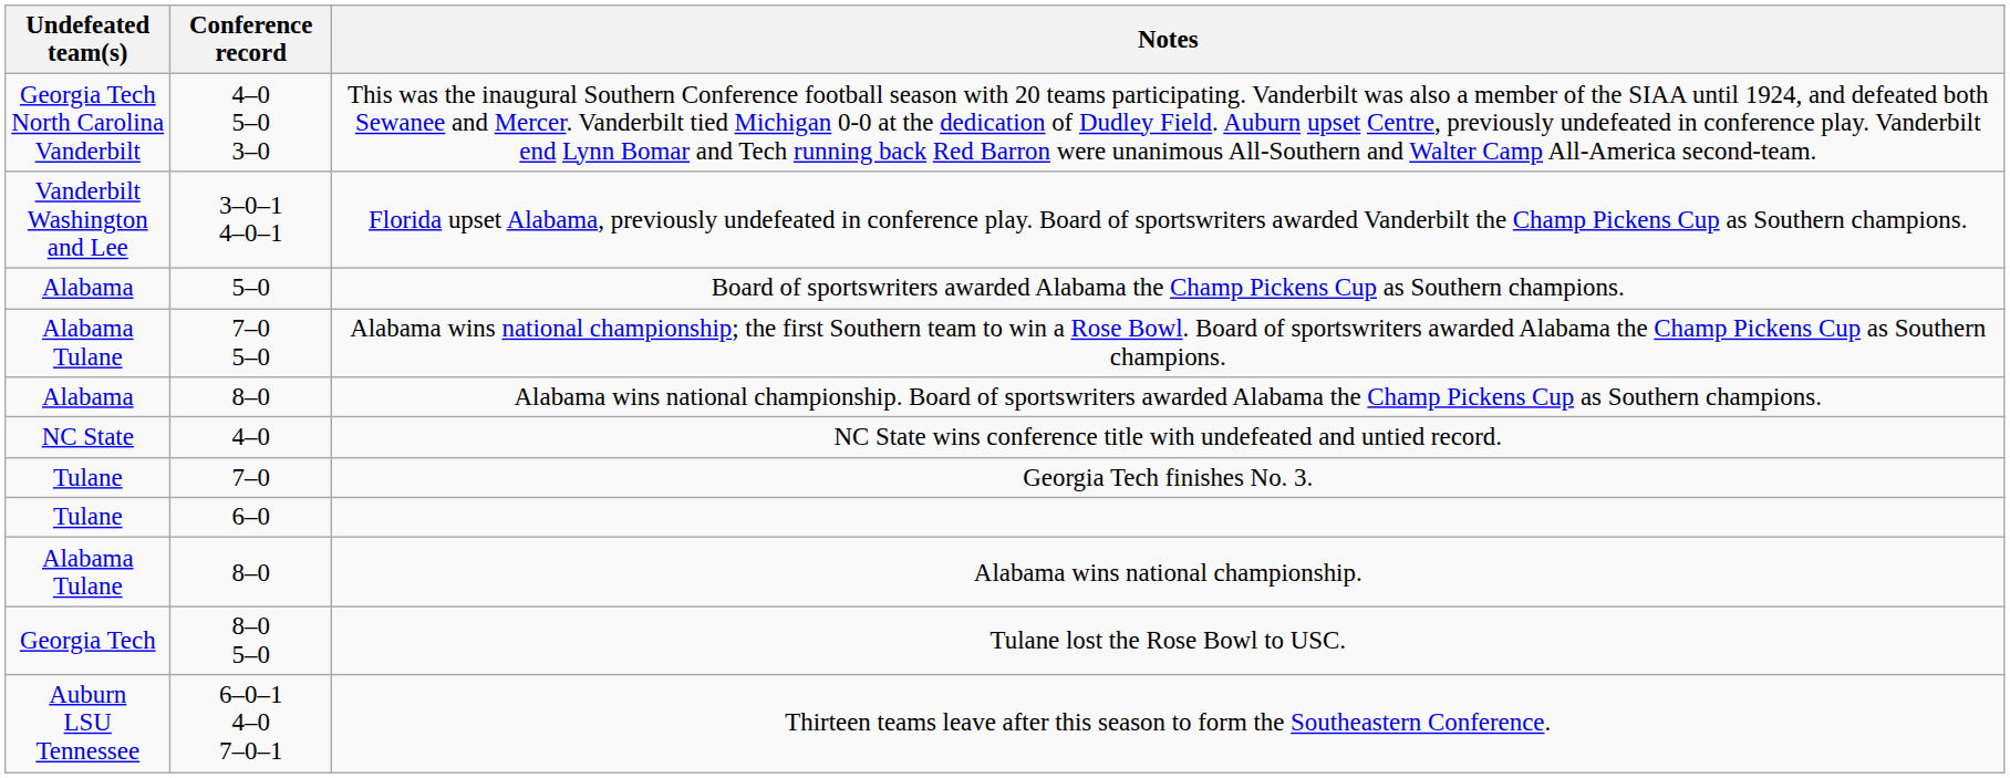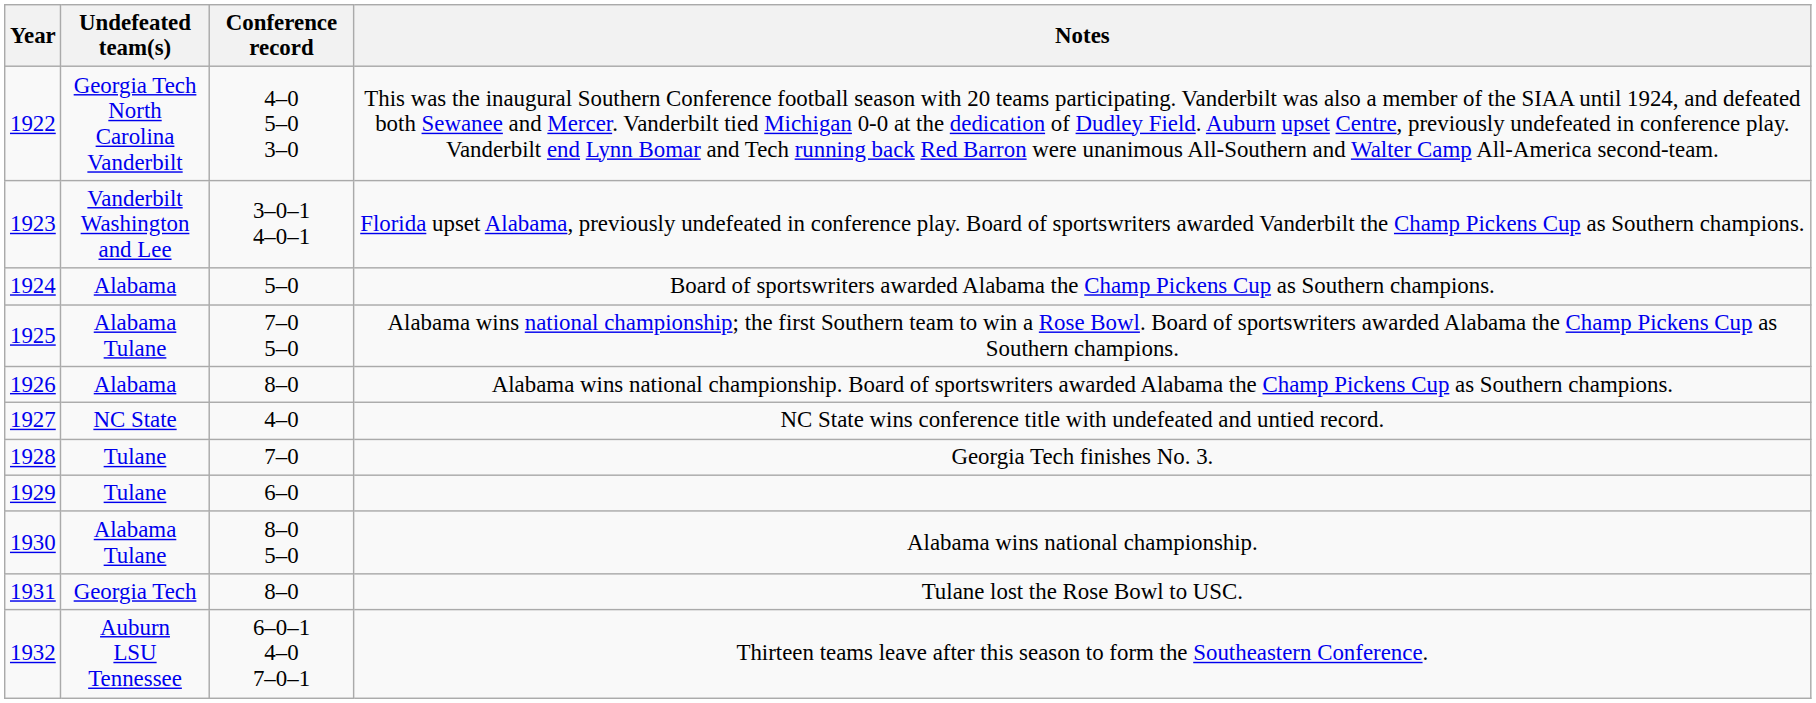+ column: Year | 1922 | 1923 | 1924 | 1925 | 1926 | 1927 | 1928 | 1929 | 1930 | 1931 | 1932
Alabama wins national championship. | Conference record: 8–0 -> 8–0 5–0
Tulane lost the Rose Bowl to USC. | Conference record: 8–0 5–0 -> 8–0
